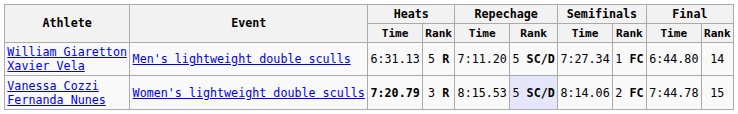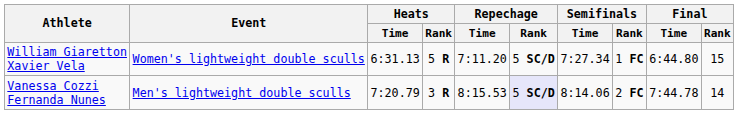William Giaretton Xavier Vela | Event: Men's lightweight double sculls -> Women's lightweight double sculls
William Giaretton Xavier Vela | Final / Rank: 14 -> 15
Vanessa Cozzi Fernanda Nunes | Event: Women's lightweight double sculls -> Men's lightweight double sculls
Vanessa Cozzi Fernanda Nunes | Heats / Time: bold -> normal
Vanessa Cozzi Fernanda Nunes | Final / Rank: 15 -> 14
